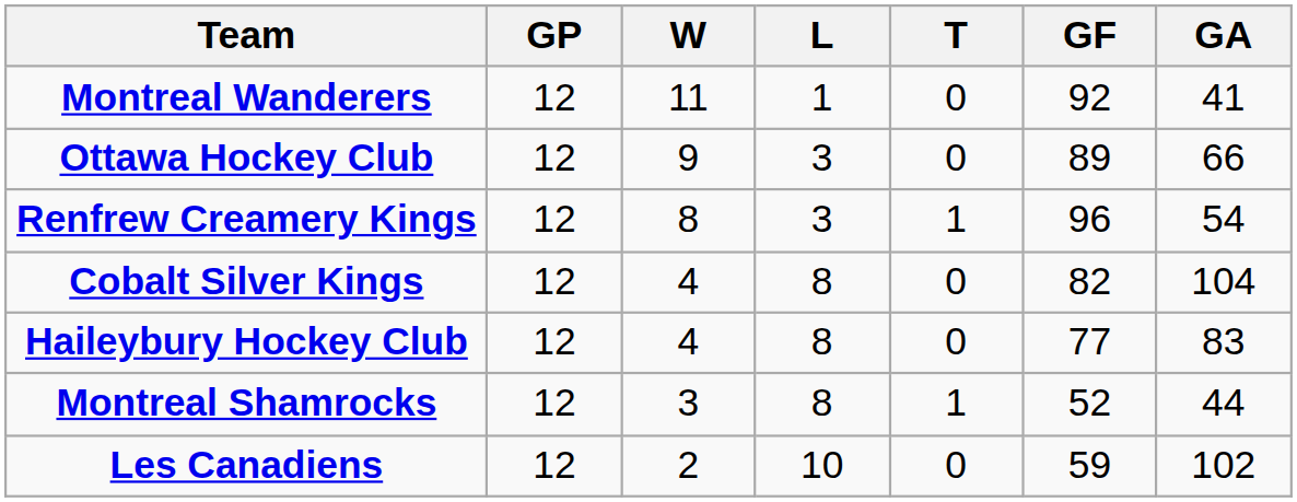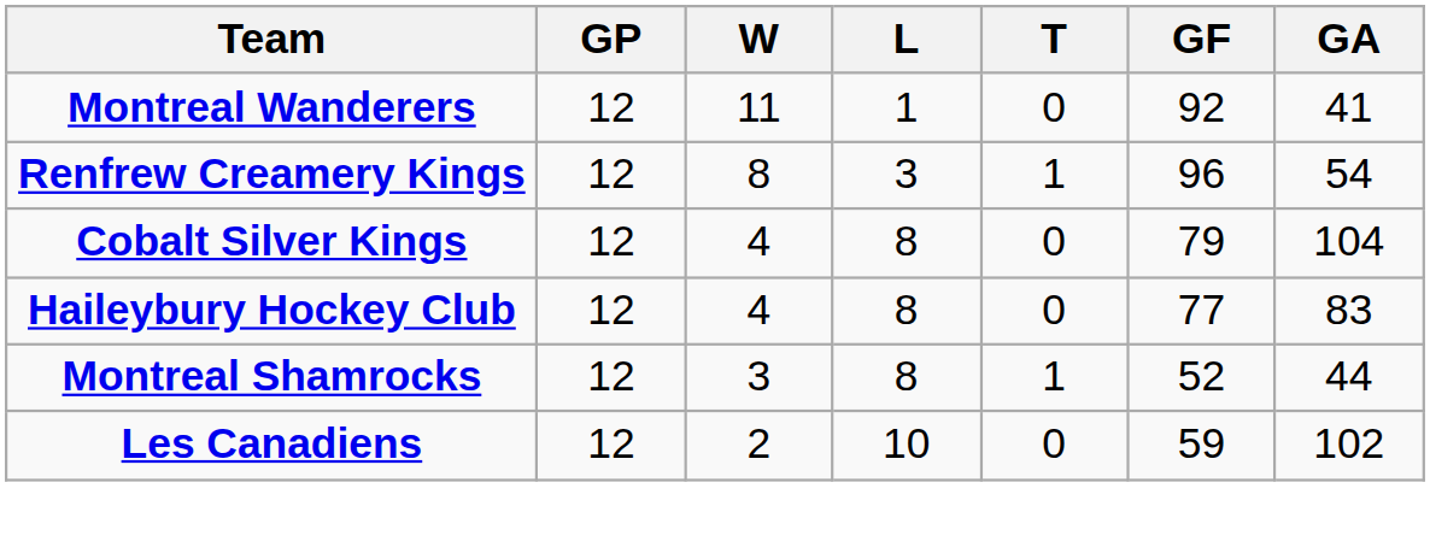- row: Ottawa Hockey Club | 12 | 9 | 3 | 0 | 89 | 66
Cobalt Silver Kings | GF: 82 -> 79
